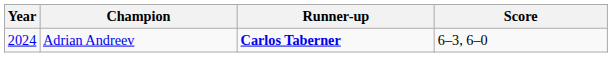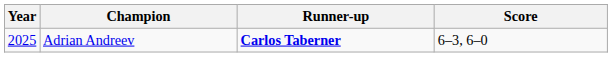Adrian Andreev | Year: 2024 -> 2025
